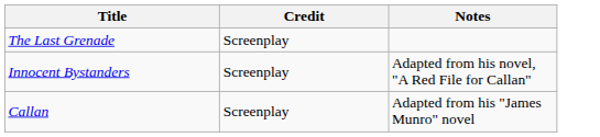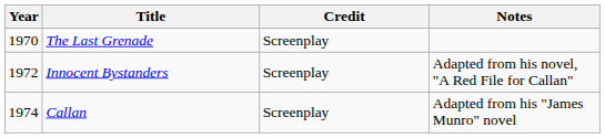+ column: Year | 1970 | 1972 | 1974
